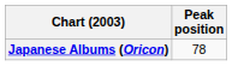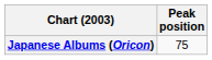Japanese Albums (Oricon) | Peak position: 78 -> 75
